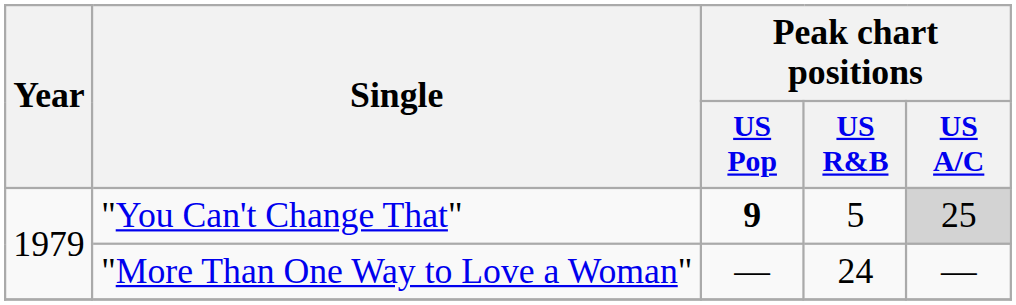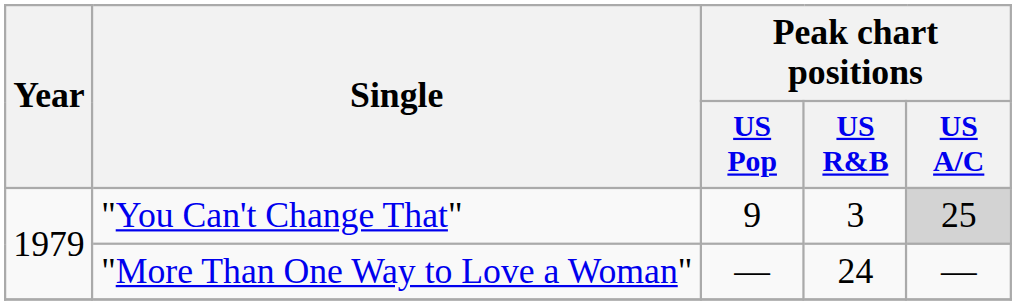"You Can't Change That" | Peak chart positions / US Pop: bold -> normal
"You Can't Change That" | Peak chart positions / US R&B: 5 -> 3
